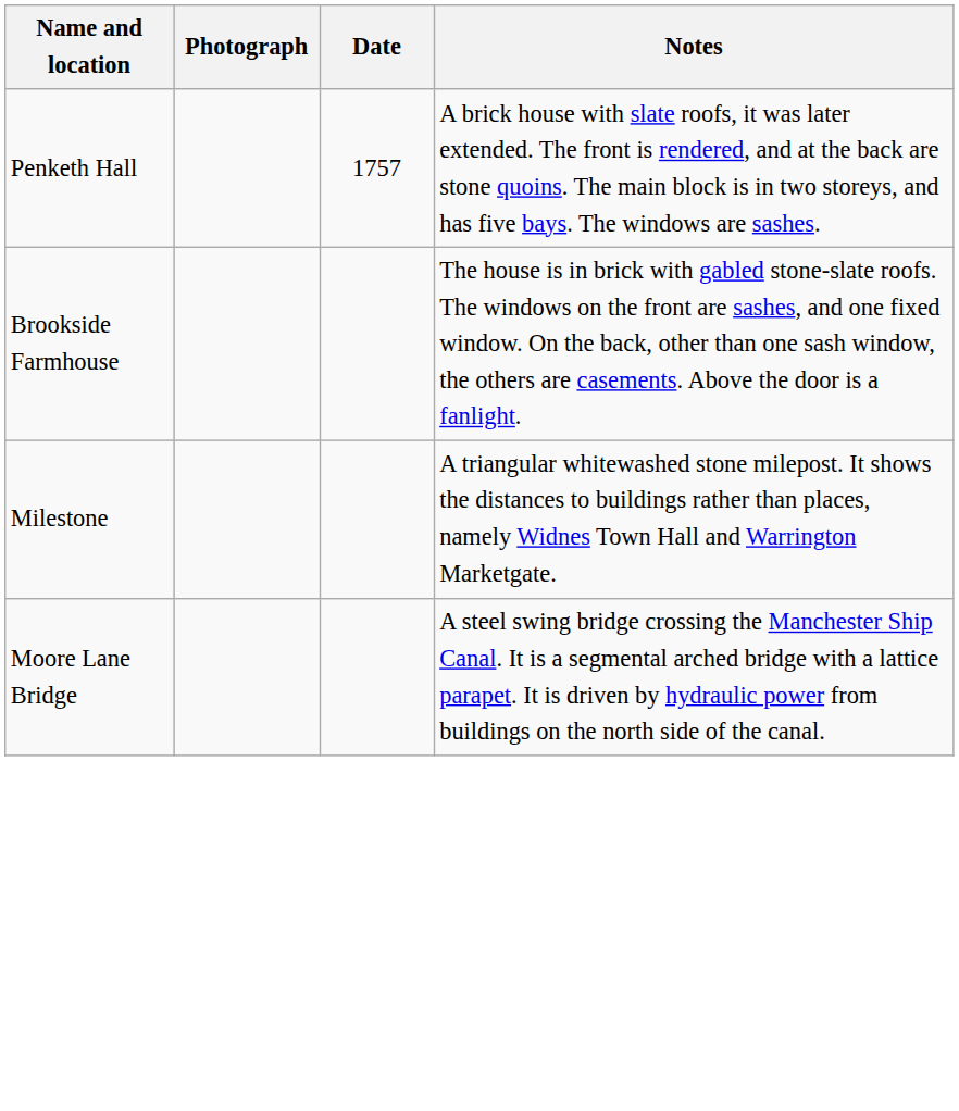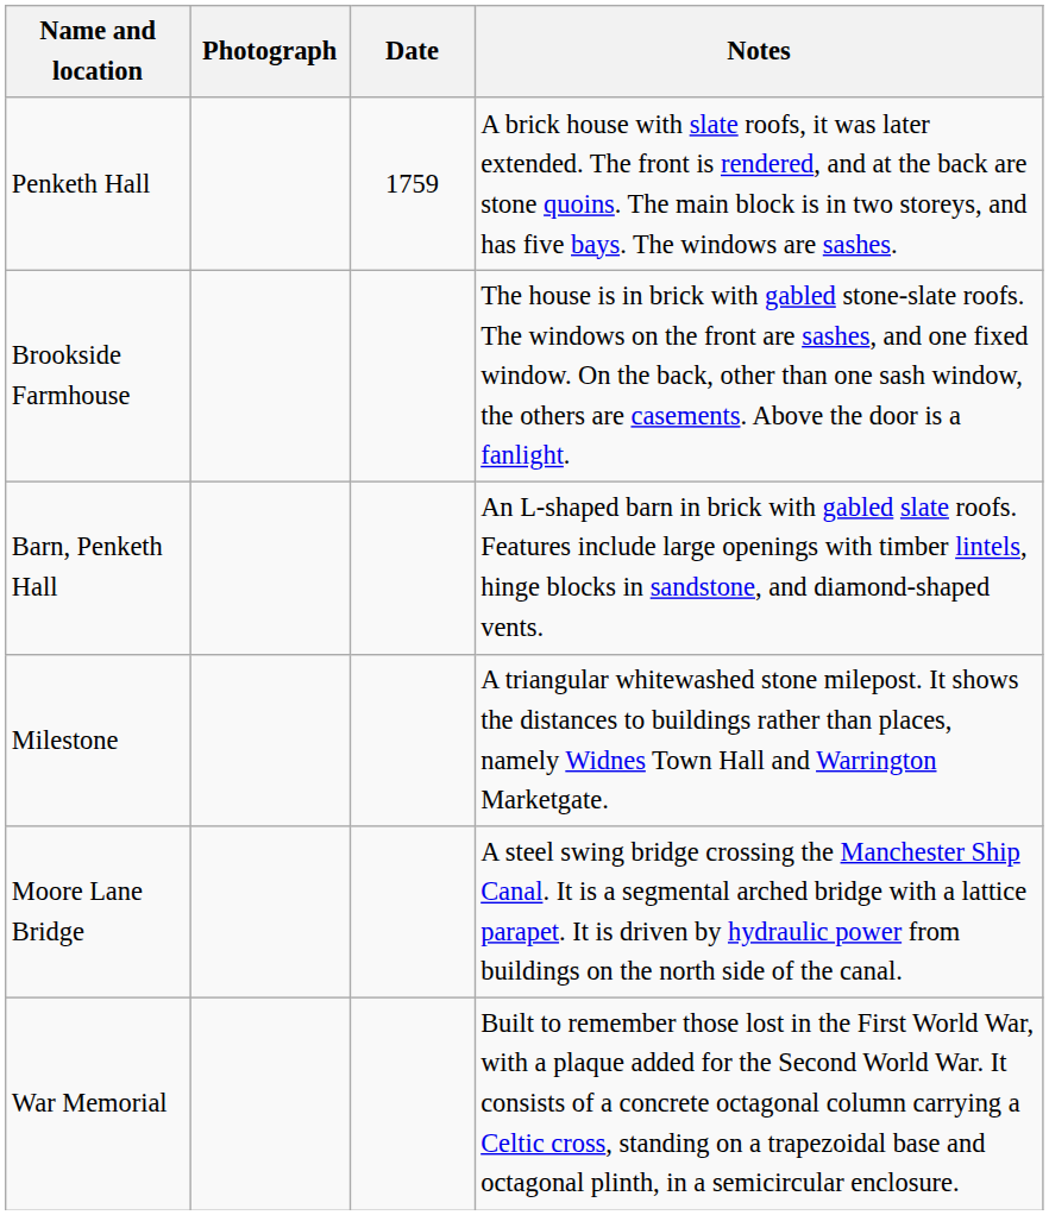Penketh Hall | Date: 1757 -> 1759
+ row: Barn, Penketh Hall | An L-shaped barn in brick with gabled slate roofs. Features include large openings with timber lintels, hinge blocks in sandstone, and diamond-shaped vents.
+ row: War Memorial | Built to remember those lost in the First World War, with a plaque added for the Second World War. It consists of a concrete octagonal column carrying a Celtic cross, standing on a trapezoidal base and octagonal plinth, in a semicircular enclosure.
